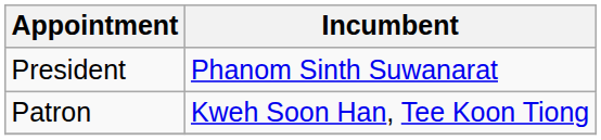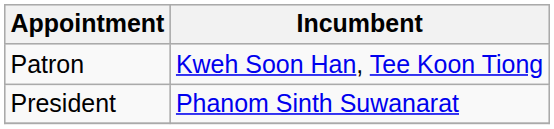rows swapped: Patron <-> President
